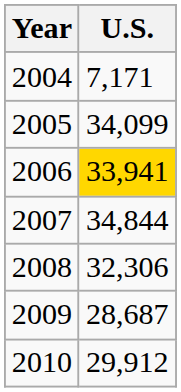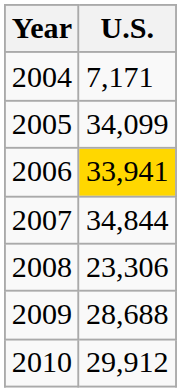2008 | U.S.: 32,306 -> 23,306
2009 | U.S.: 28,687 -> 28,688
